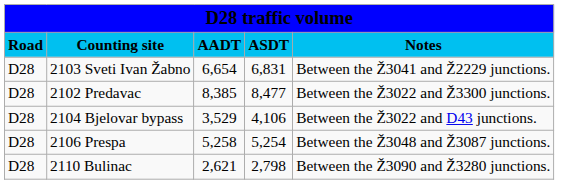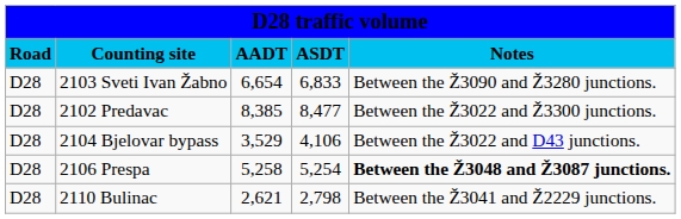2103 Sveti Ivan Žabno | column 4: 6,831 -> 6,833
2103 Sveti Ivan Žabno | column 5: Between the Ž3041 and Ž2229 junctions. -> Between the Ž3090 and Ž3280 junctions.
2106 Prespa | column 5: normal -> bold
2110 Bulinac | column 5: Between the Ž3090 and Ž3280 junctions. -> Between the Ž3041 and Ž2229 junctions.
